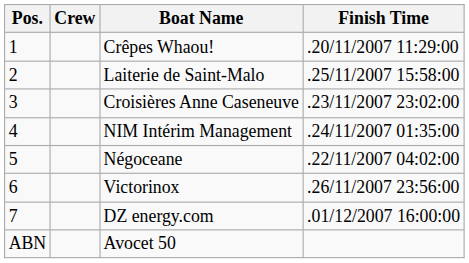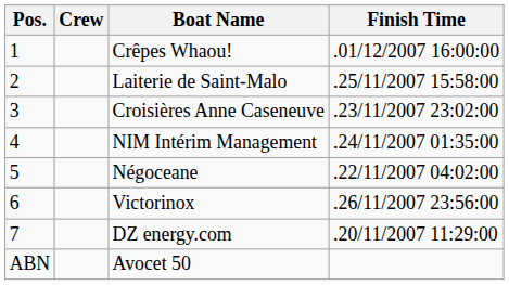Crêpes Whaou! | Finish Time: .20/11/2007 11:29:00 -> .01/12/2007 16:00:00
DZ energy.com | Finish Time: .01/12/2007 16:00:00 -> .20/11/2007 11:29:00
